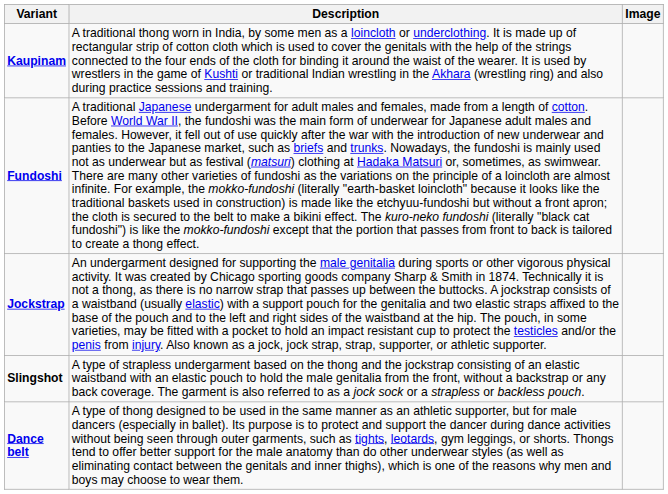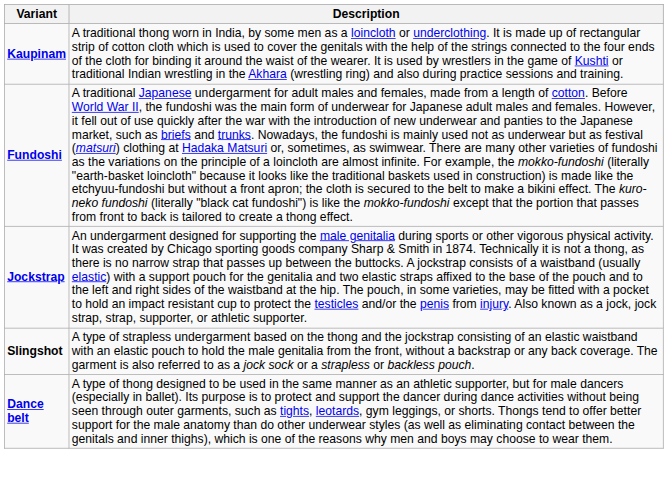- column: Image
